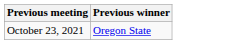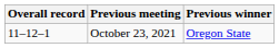+ column: Overall record | 11–12–1
